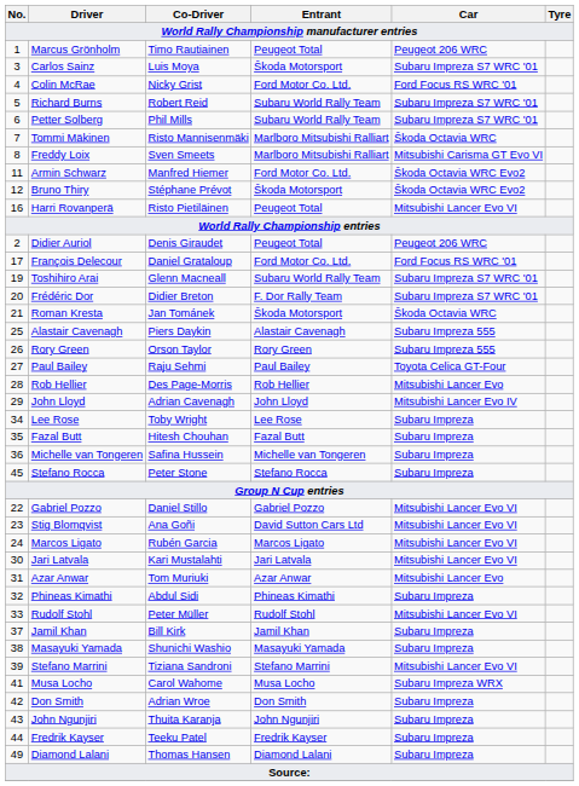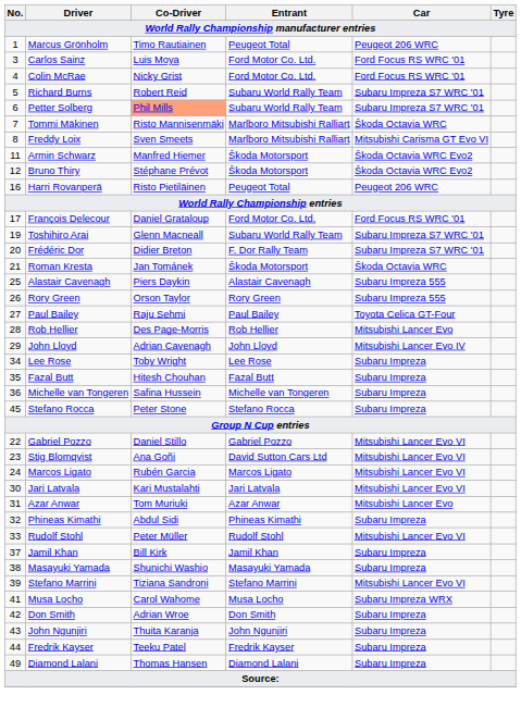Carlos Sainz | Entrant: Škoda Motorsport -> Ford Motor Co. Ltd.
Carlos Sainz | Car: Subaru Impreza S7 WRC '01 -> Ford Focus RS WRC '01
Petter Solberg | Co-Driver: no background -> lightsalmon background
Armin Schwarz | Entrant: Ford Motor Co. Ltd. -> Škoda Motorsport
Harri Rovanperä | Car: Mitsubishi Lancer Evo VI -> Peugeot 206 WRC
- row: 2 | Didier Auriol | Denis Giraudet | Peugeot Total | Peugeot 206 WRC
